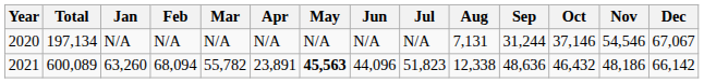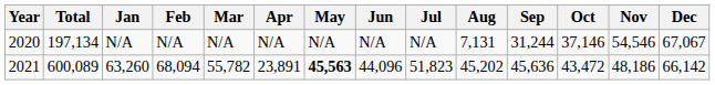63,260 | Aug: 12,338 -> 45,202
63,260 | Sep: 48,636 -> 45,636
63,260 | Oct: 46,432 -> 43,472
